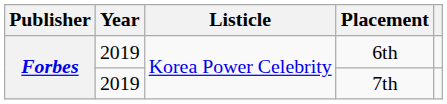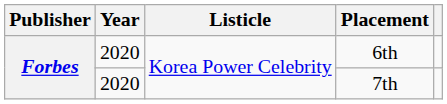6th | Year: 2019 -> 2020
7th | Year: 2019 -> 2020
